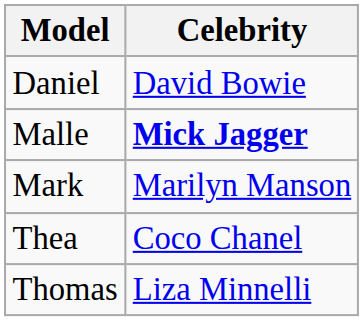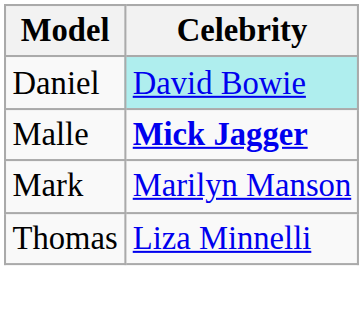Daniel | Celebrity: no background -> paleturquoise background
- row: Thea | Coco Chanel
